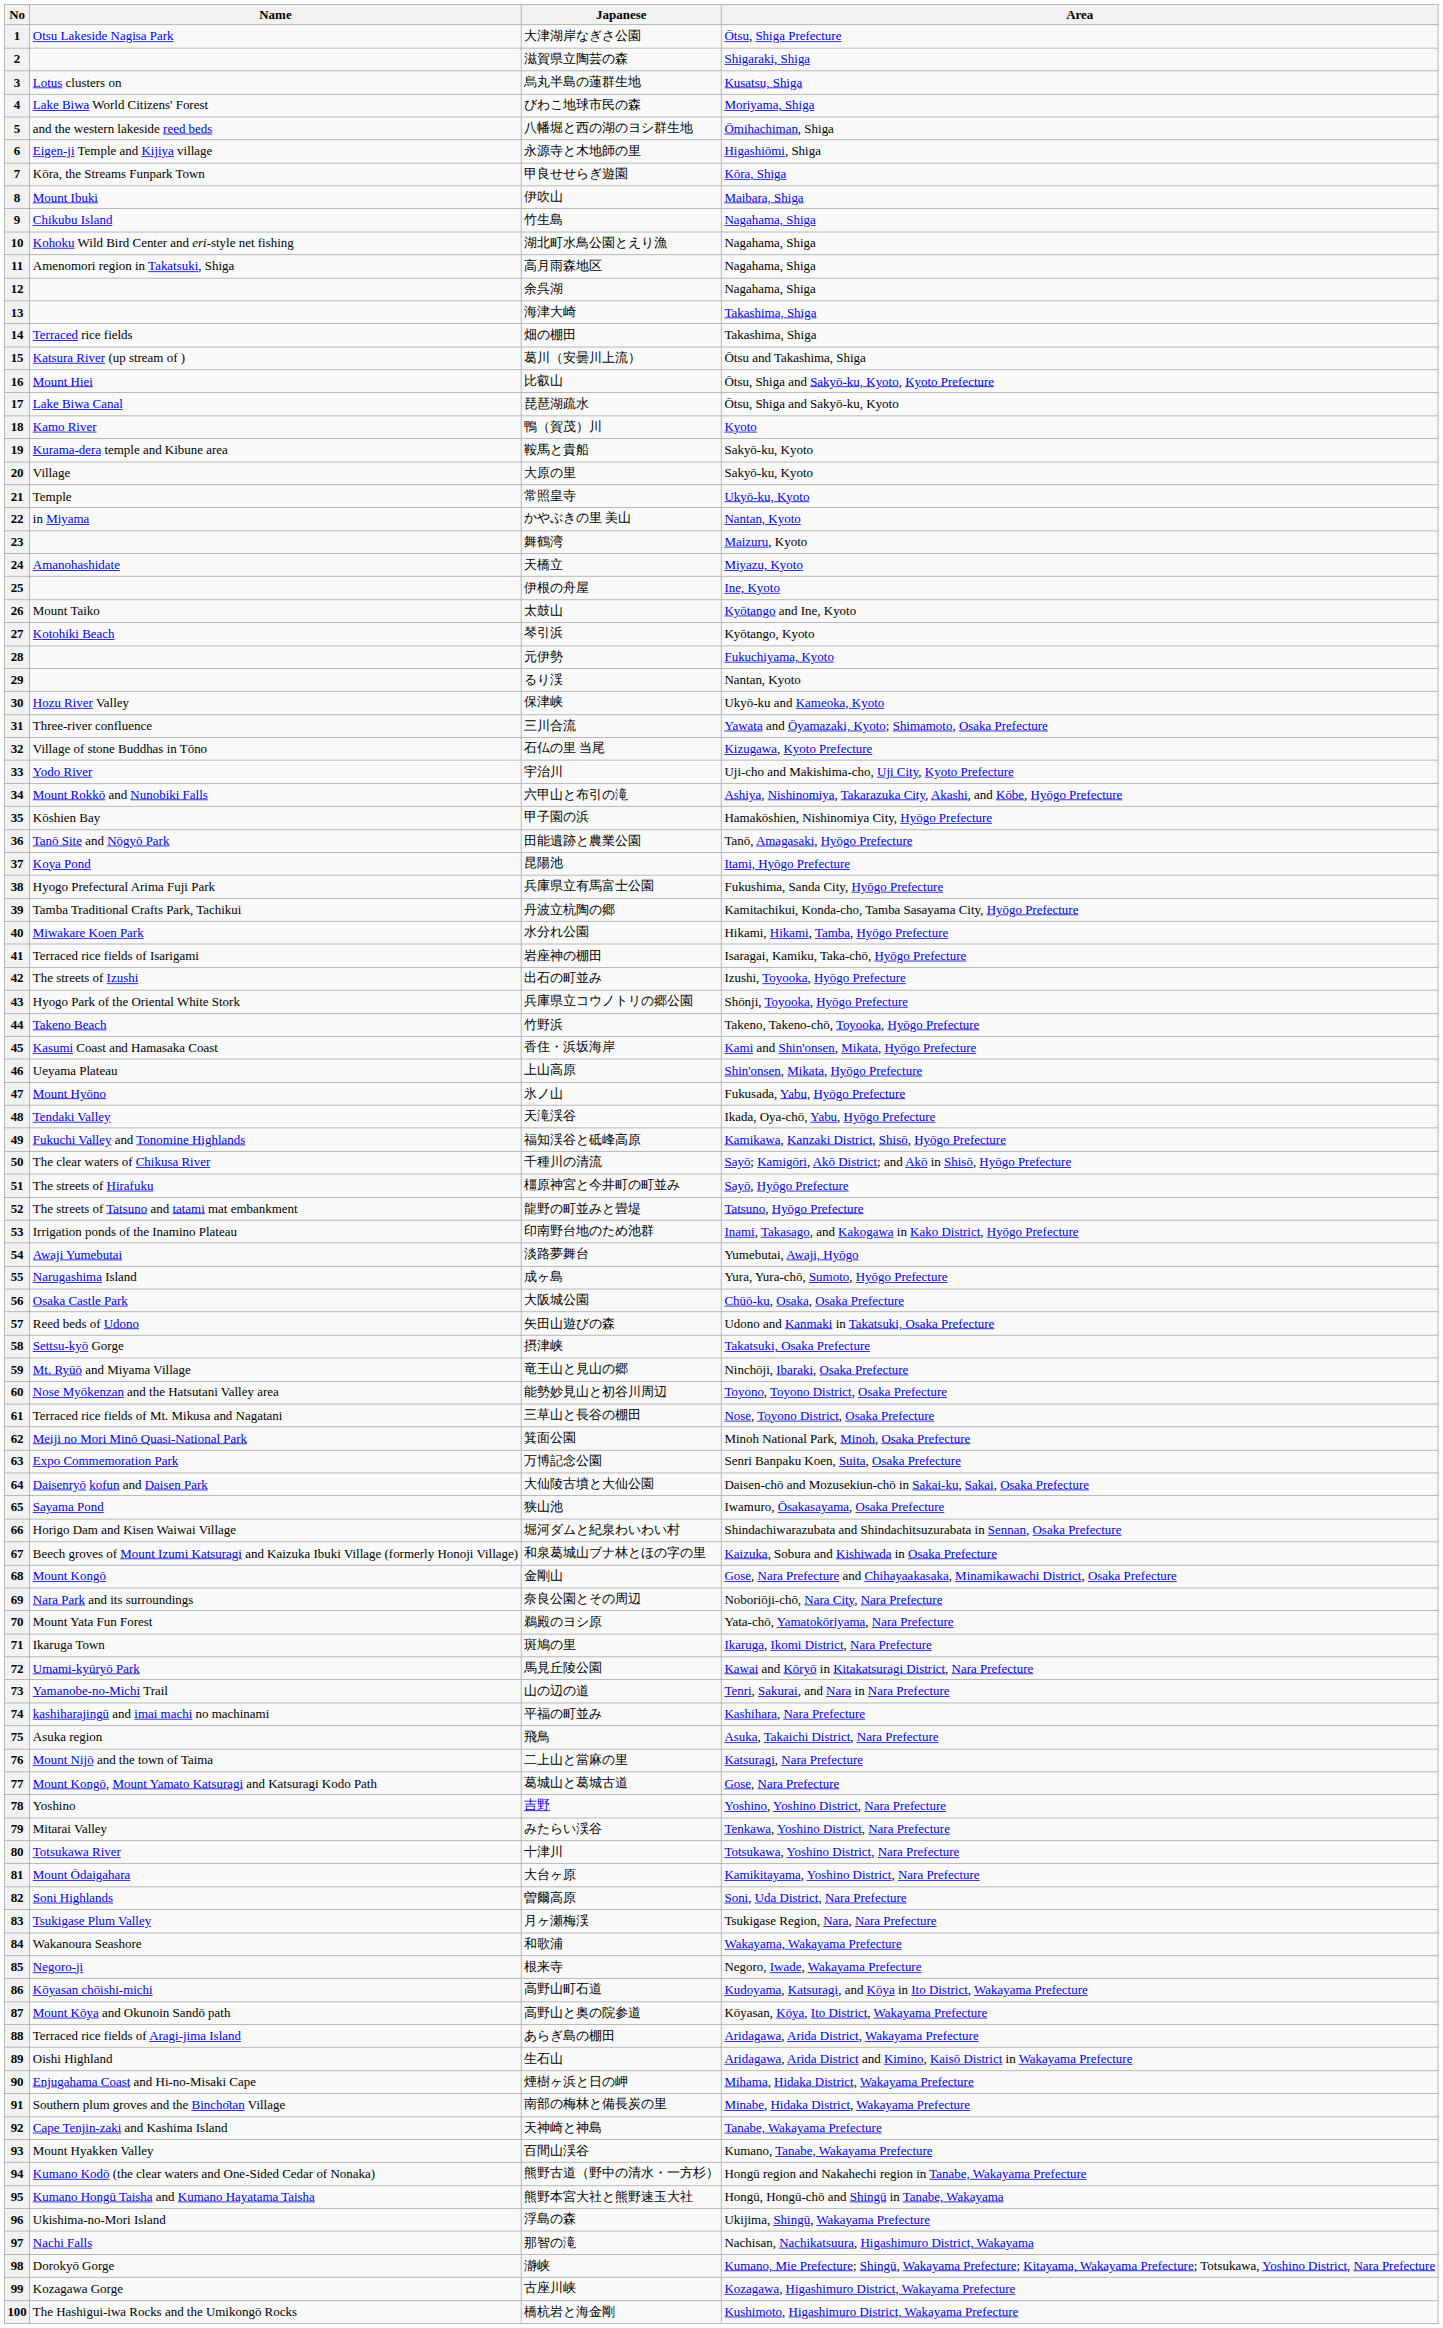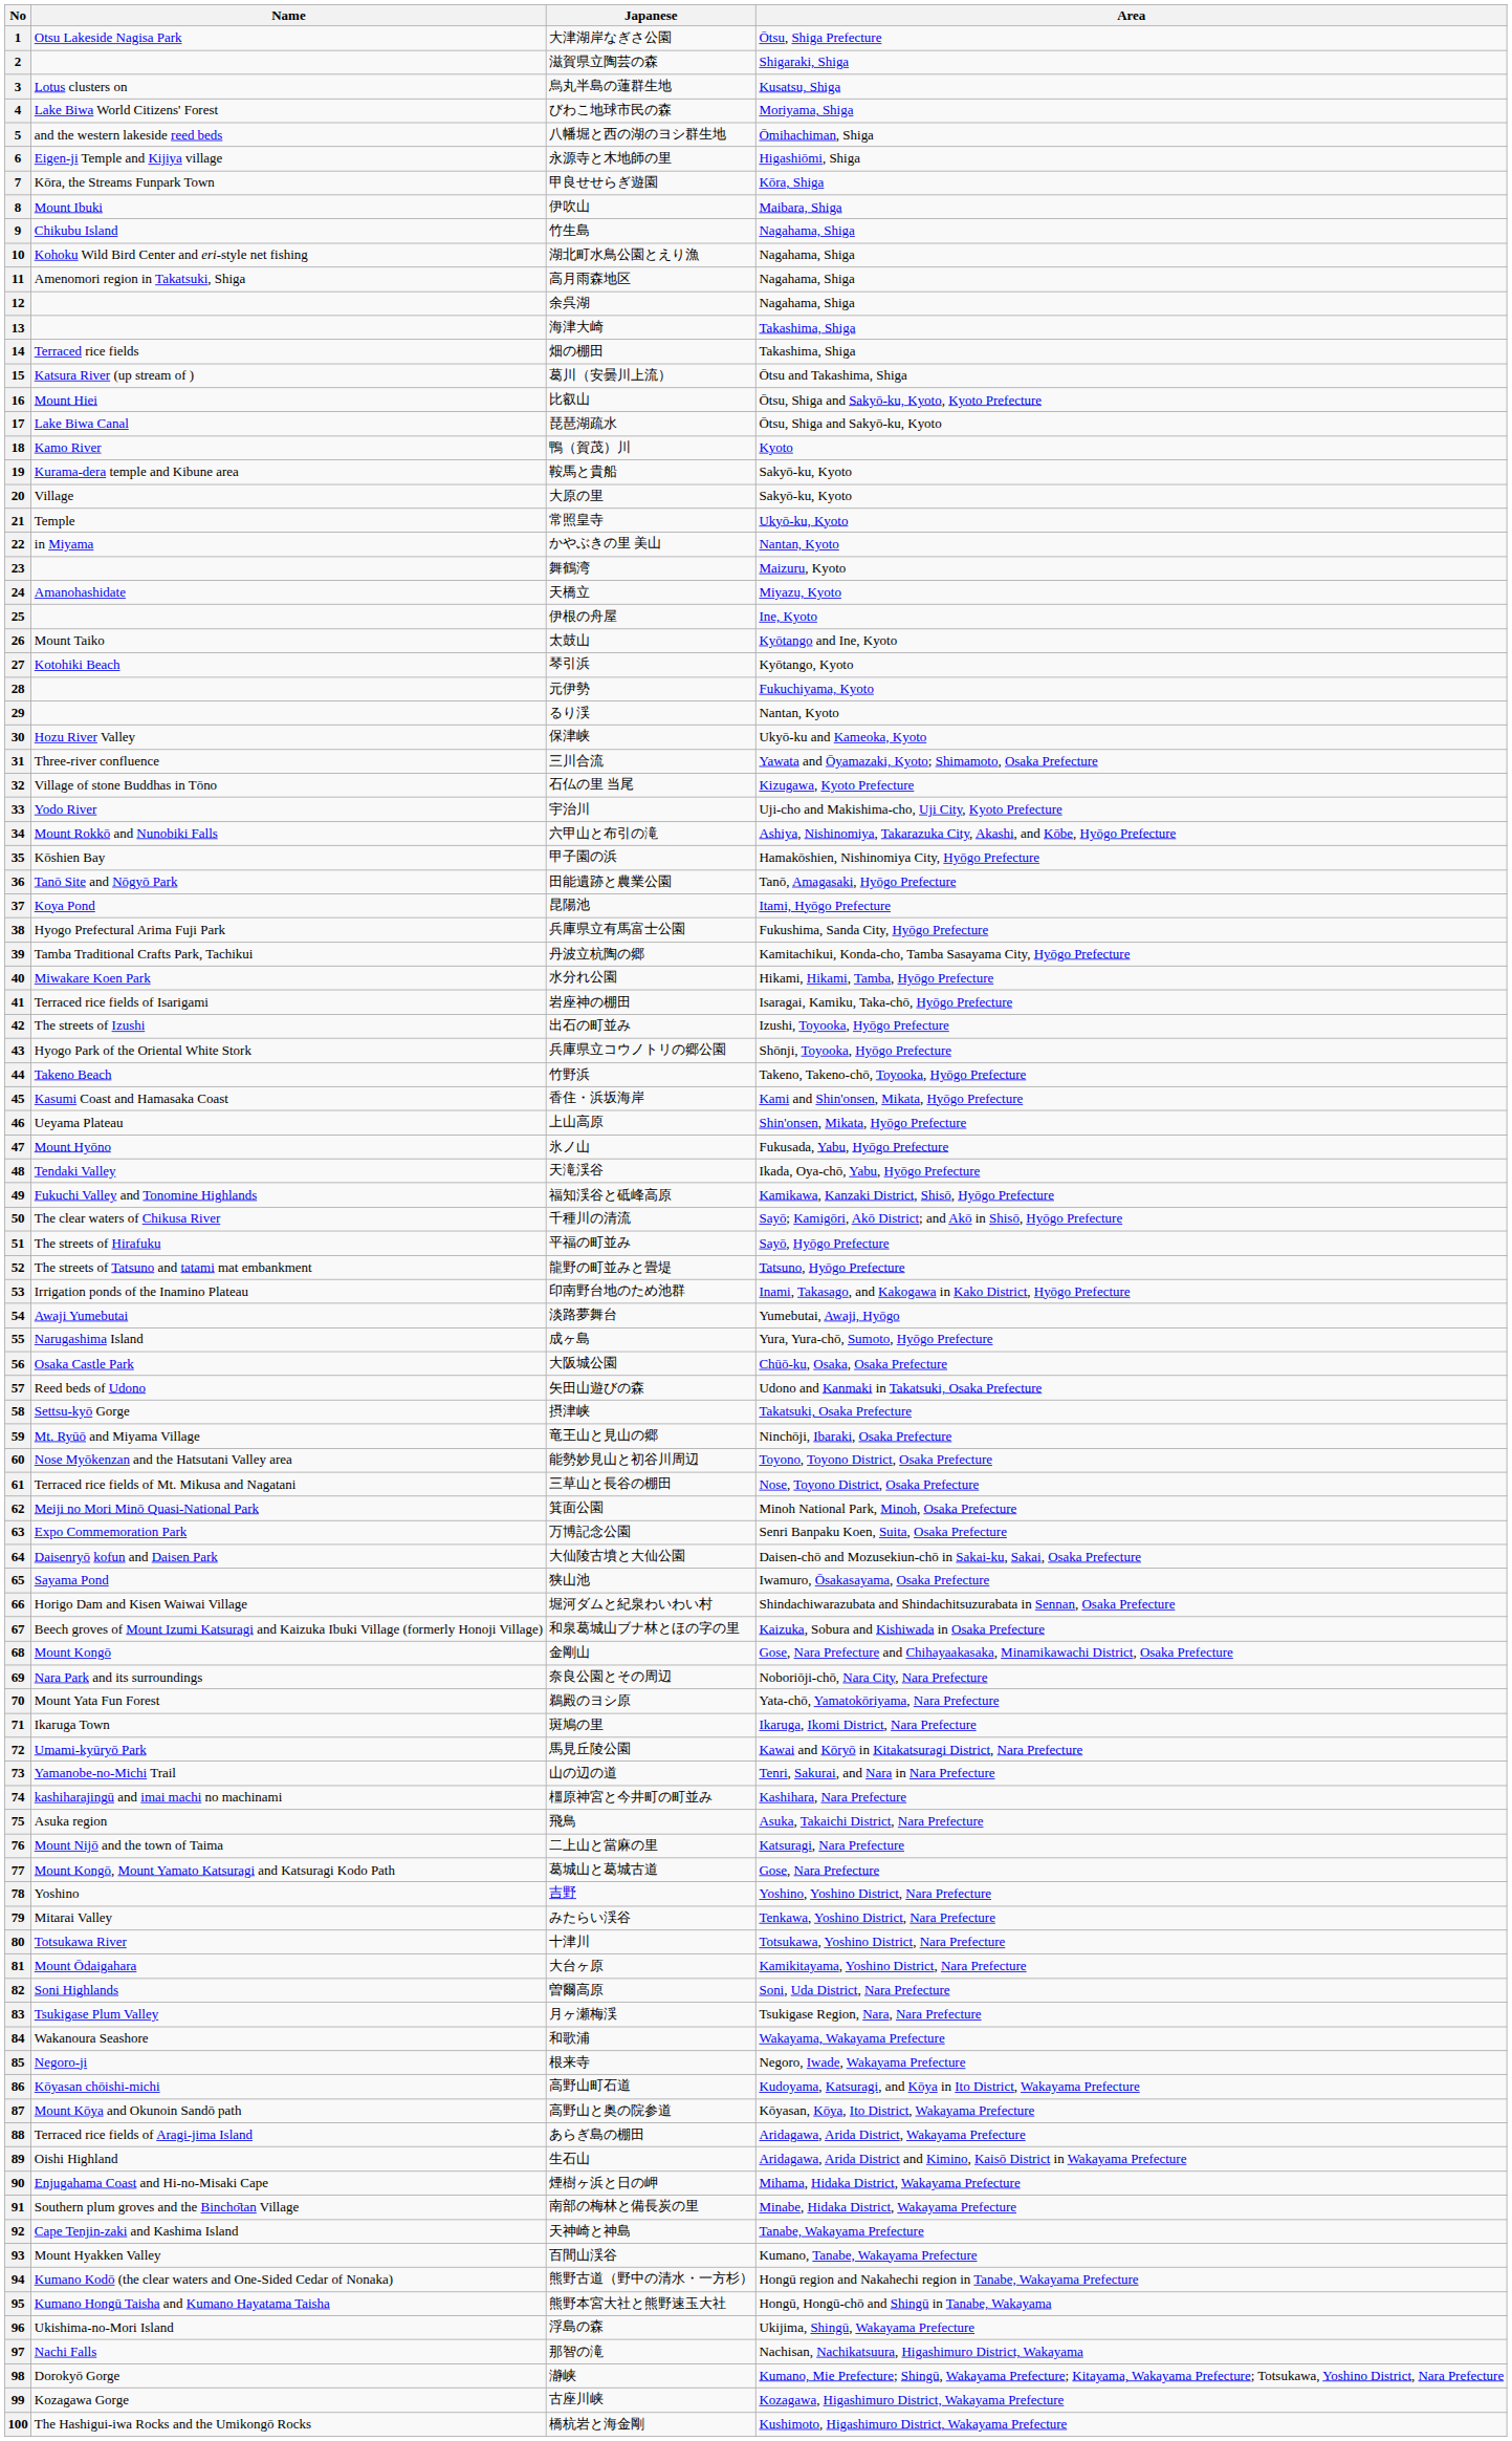51 | Japanese: 橿原神宮と今井町の町並み -> 平福の町並み
74 | Japanese: 平福の町並み -> 橿原神宮と今井町の町並み
